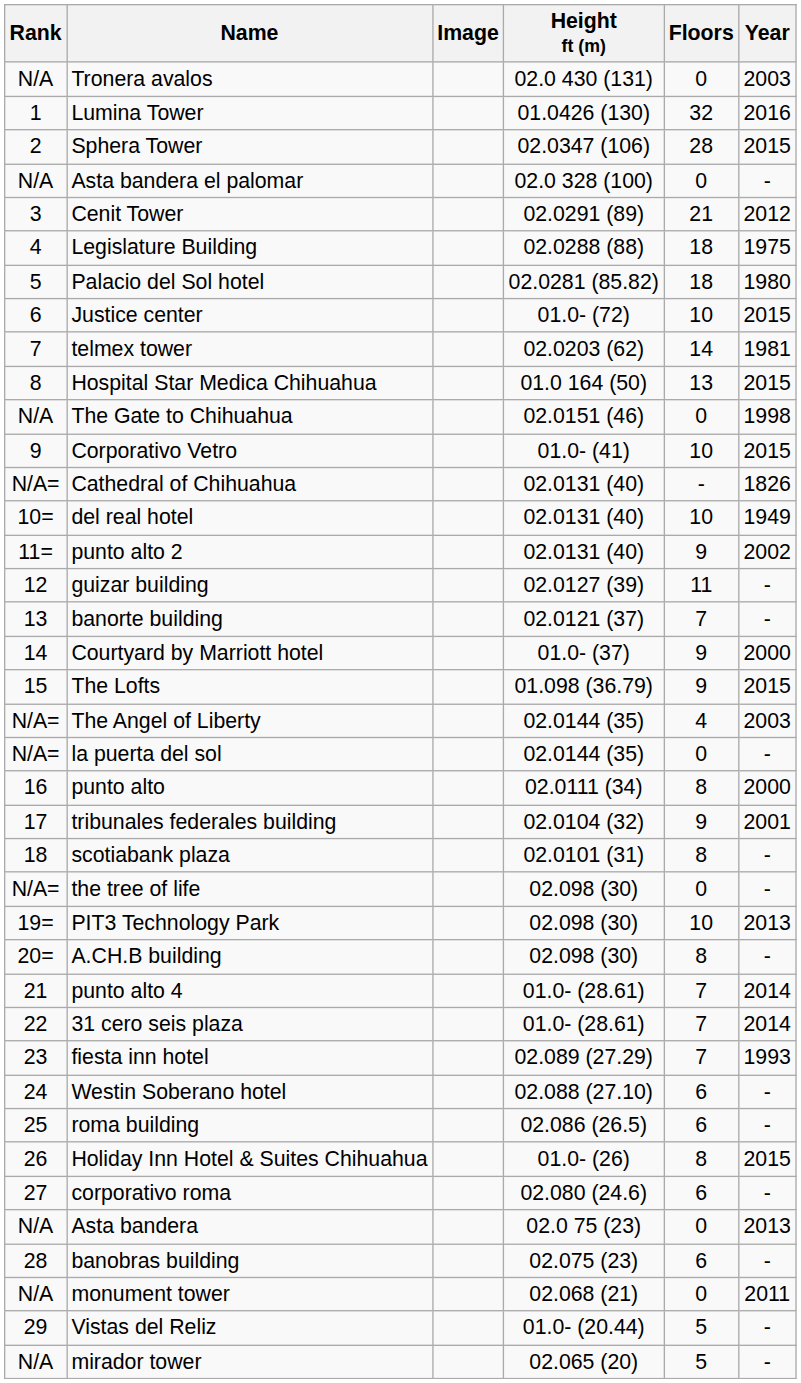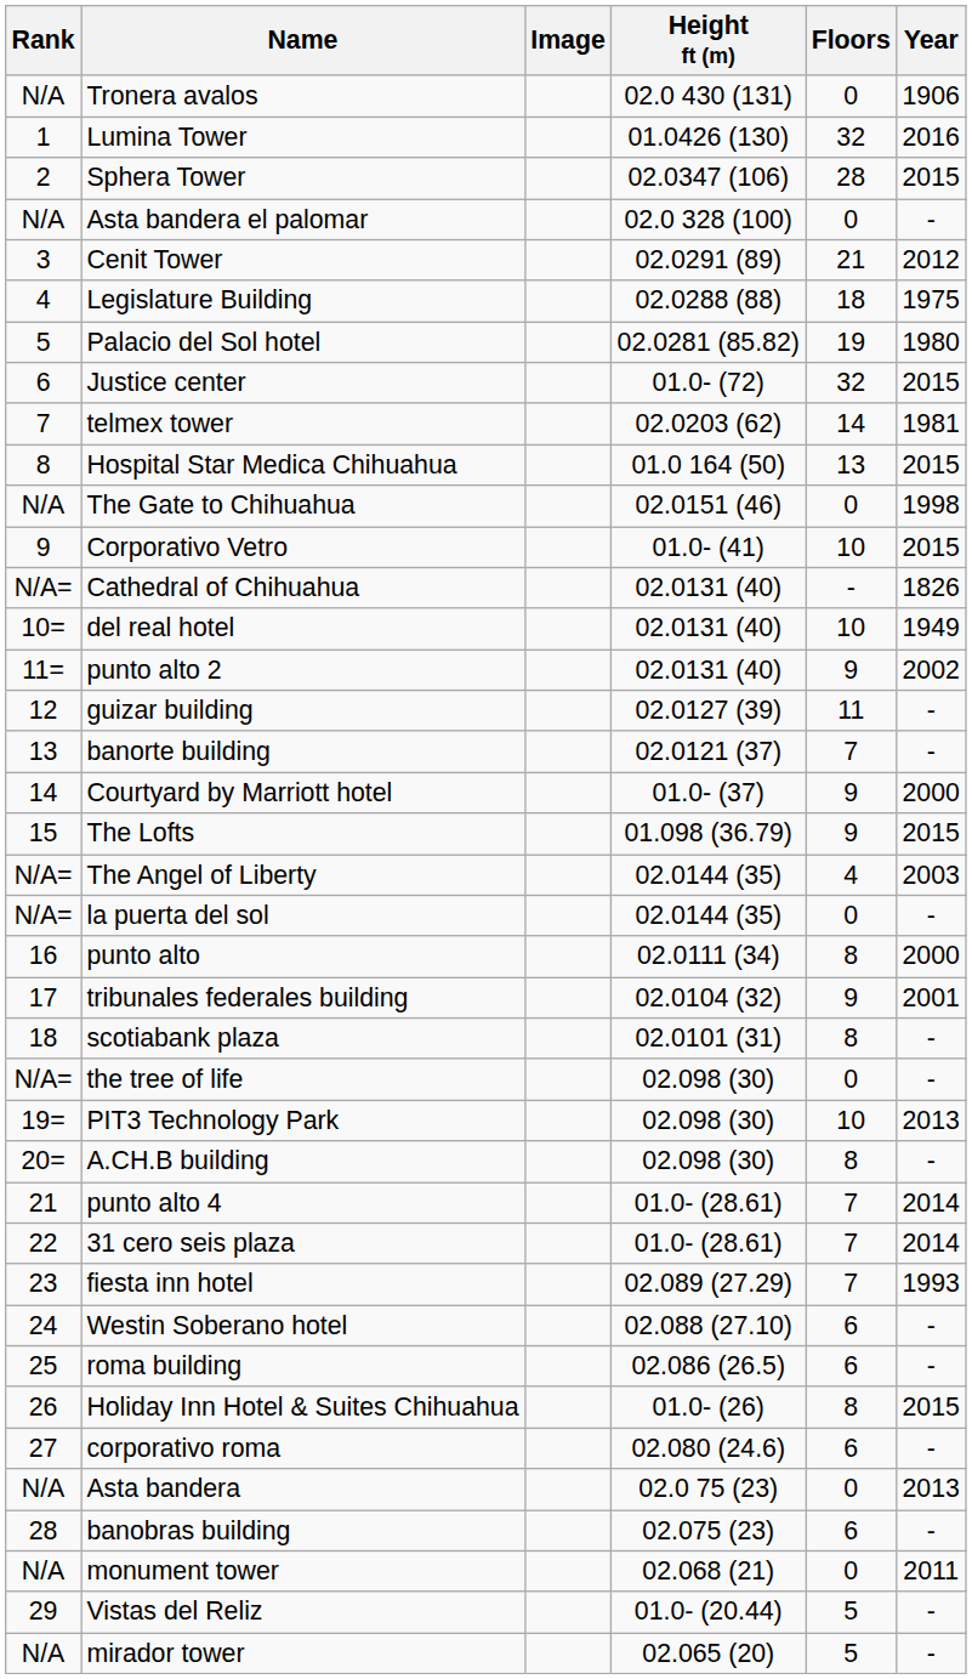Tronera avalos | Year: 2003 -> 1906
Palacio del Sol hotel | Floors: 18 -> 19
Justice center | Floors: 10 -> 32
